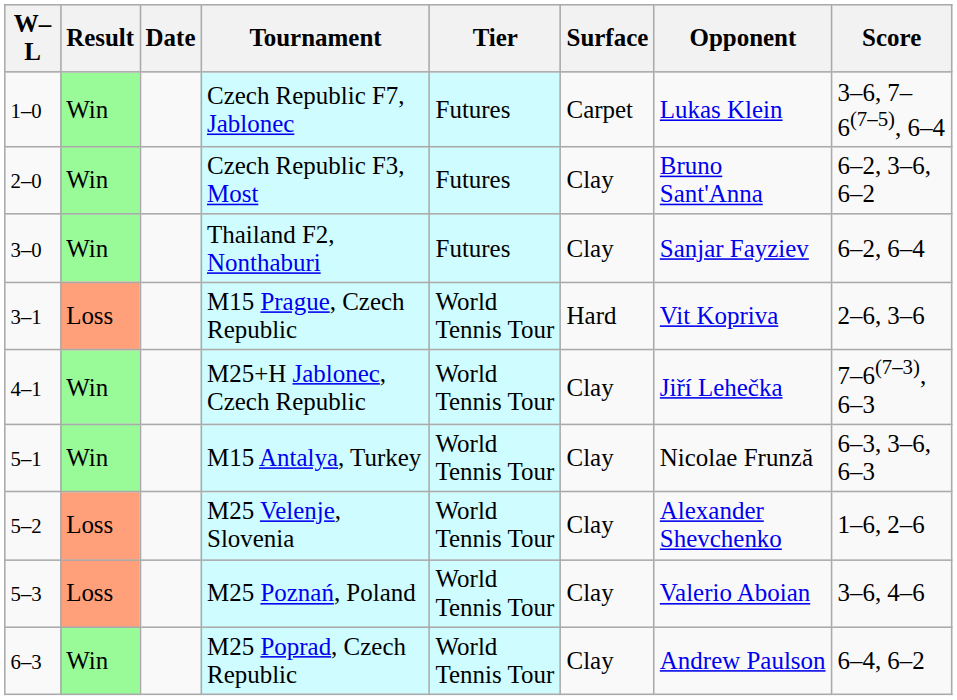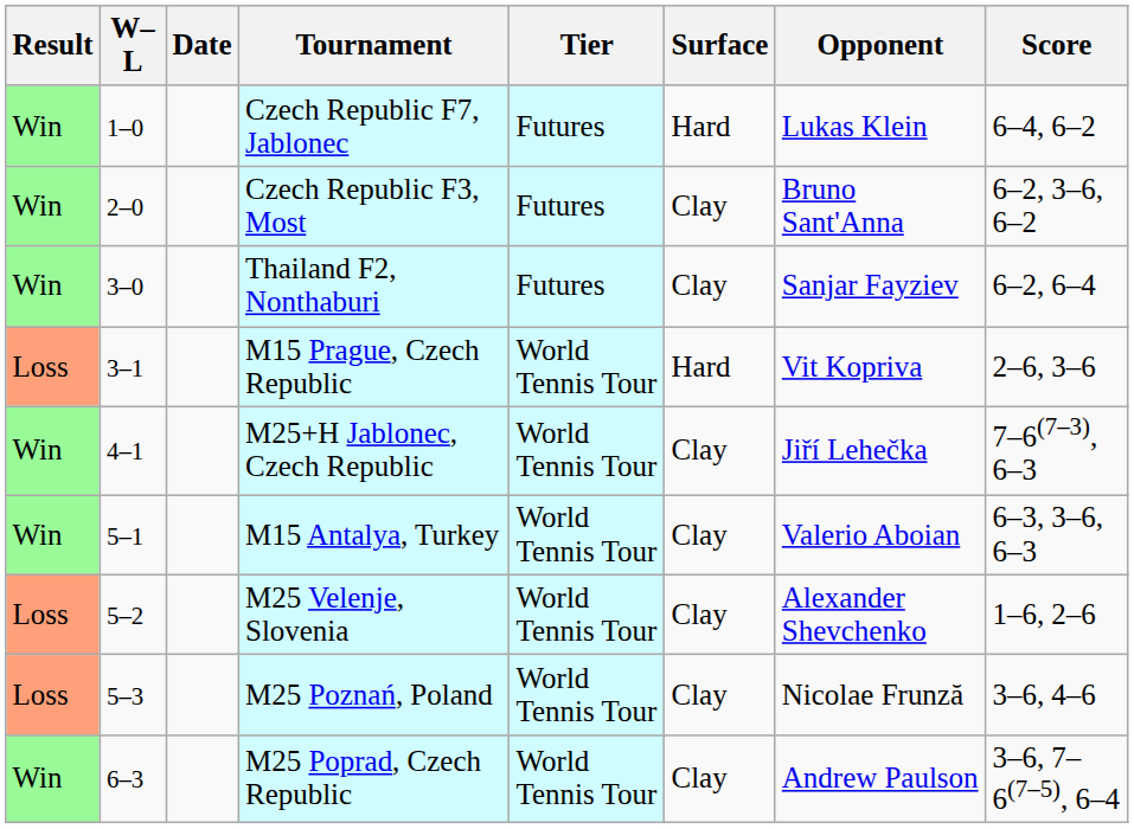columns swapped: Result <-> W–L
Czech Republic F7, Jablonec | Surface: Carpet -> Hard
Czech Republic F7, Jablonec | Score: 3–6, 7–6(7–5), 6–4 -> 6–4, 6–2
M15 Antalya, Turkey | Opponent: Nicolae Frunză -> Valerio Aboian
M25 Poznań, Poland | Opponent: Valerio Aboian -> Nicolae Frunză
M25 Poprad, Czech Republic | Score: 6–4, 6–2 -> 3–6, 7–6(7–5), 6–4
